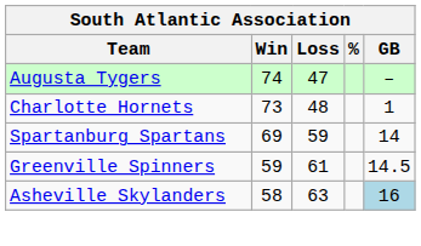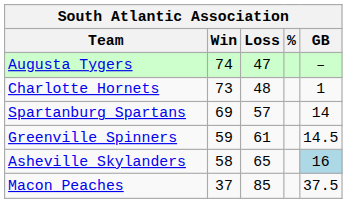Spartanburg Spartans | Loss: 59 -> 57
Asheville Skylanders | Loss: 63 -> 65
+ row: Macon Peaches | 37 | 85 | 37.5
